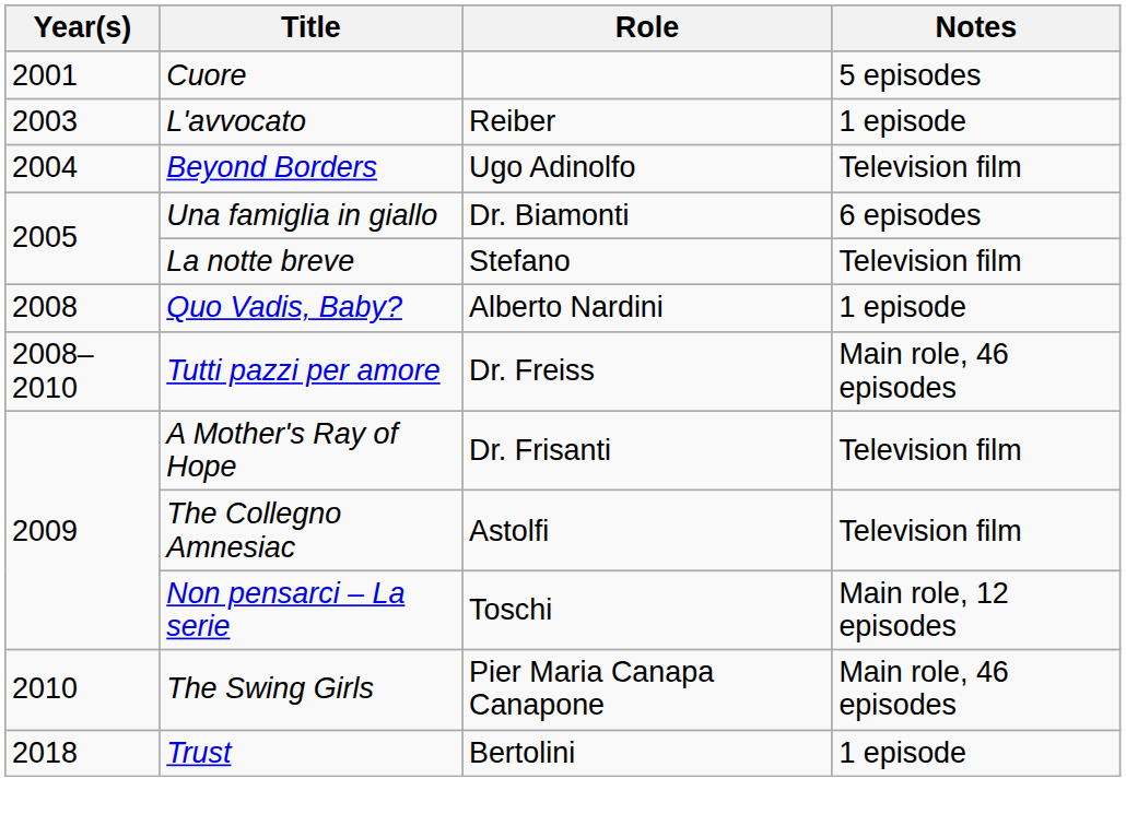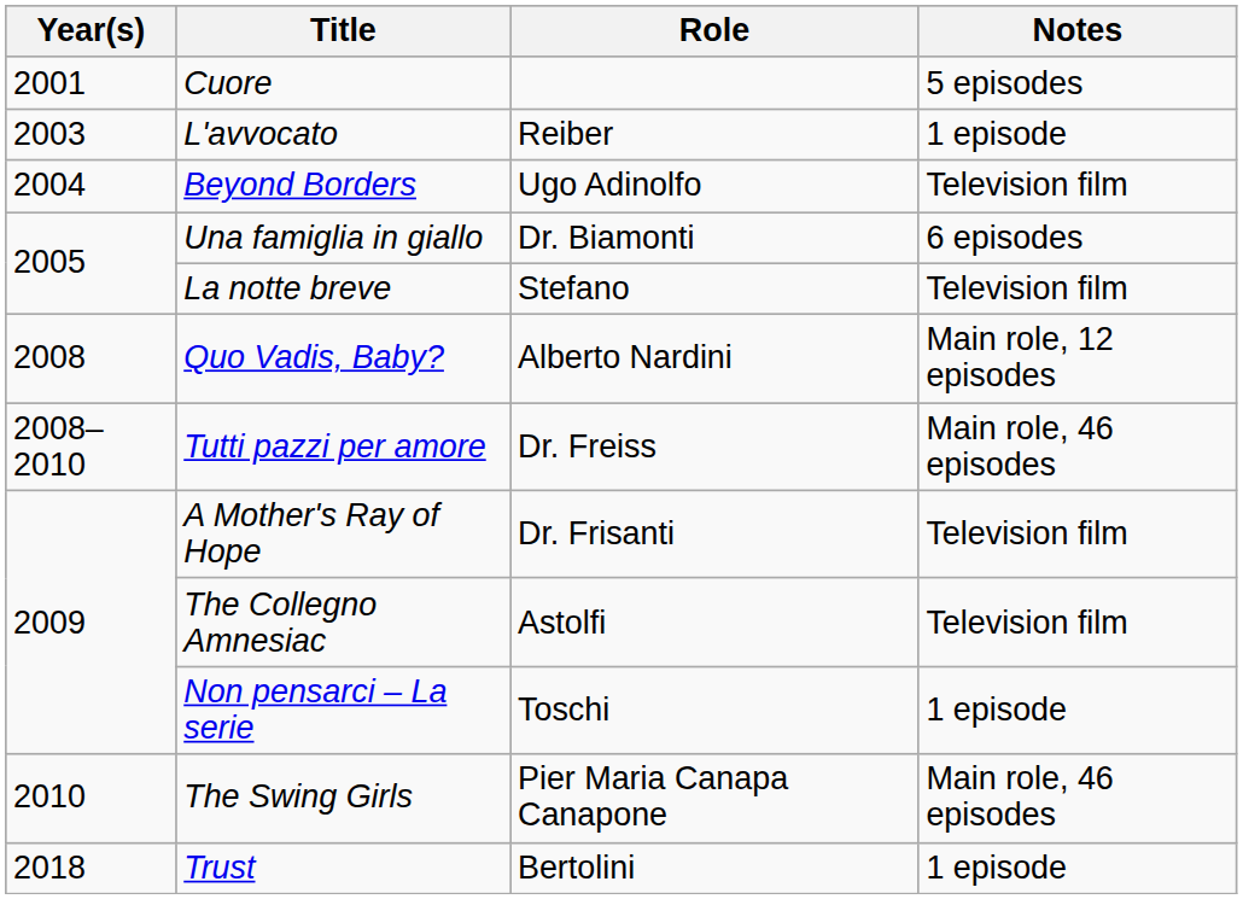Quo Vadis, Baby? | Notes: 1 episode -> Main role, 12 episodes
Non pensarci – La serie | Notes: Main role, 12 episodes -> 1 episode
